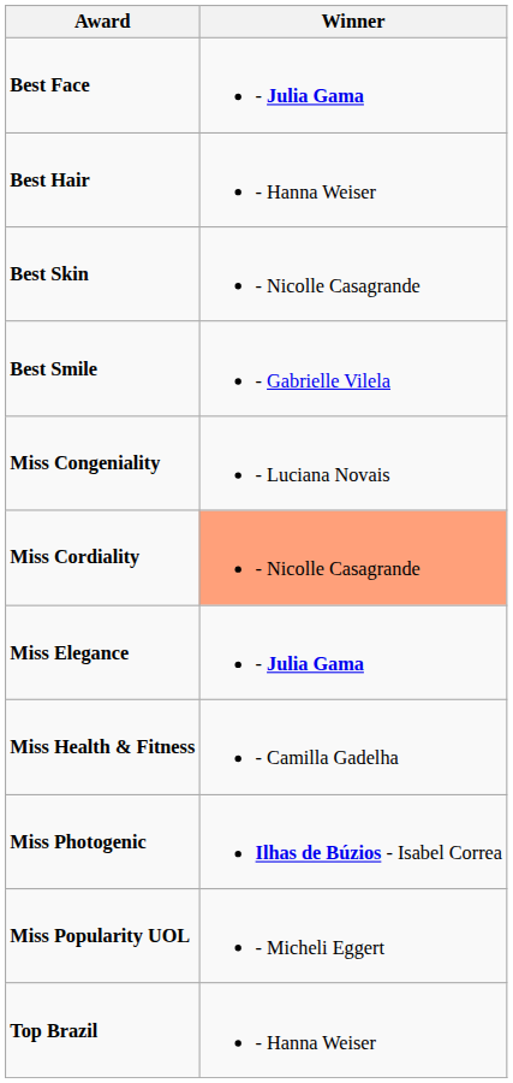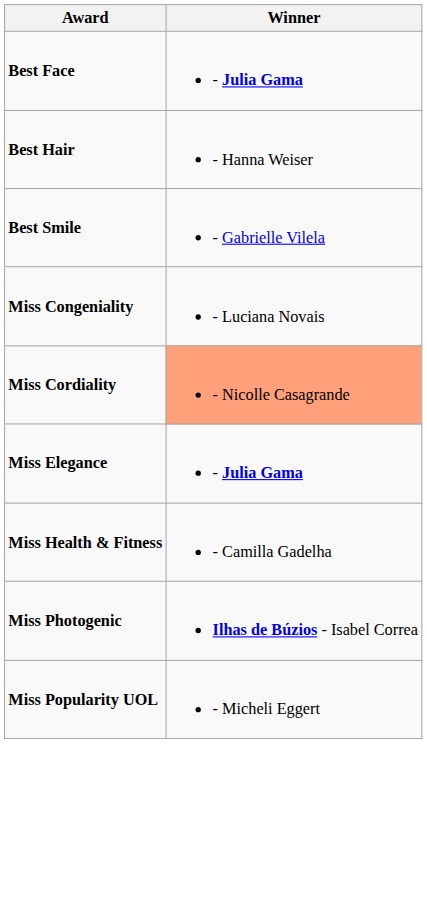- row: Best Skin | - Nicolle Casagrande
- row: Top Brazil | - Hanna Weiser
